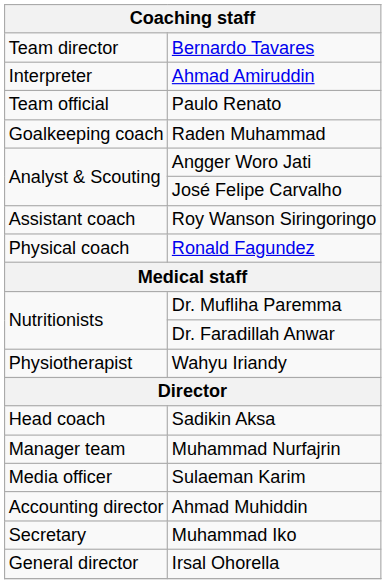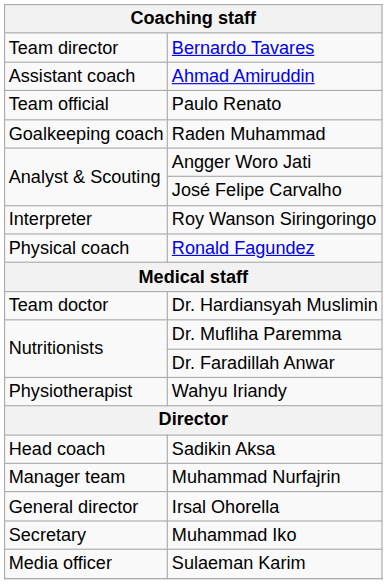Ahmad Amiruddin | column 1: Interpreter -> Assistant coach
Roy Wanson Siringoringo | column 1: Assistant coach -> Interpreter
+ row: Team doctor | Dr. Hardiansyah Muslimin
rows swapped: Irsal Ohorella <-> Sulaeman Karim
- row: Accounting director | Ahmad Muhiddin
